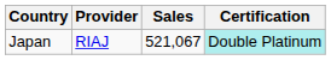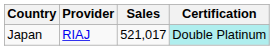Japan | Sales: 521,067 -> 521,017
